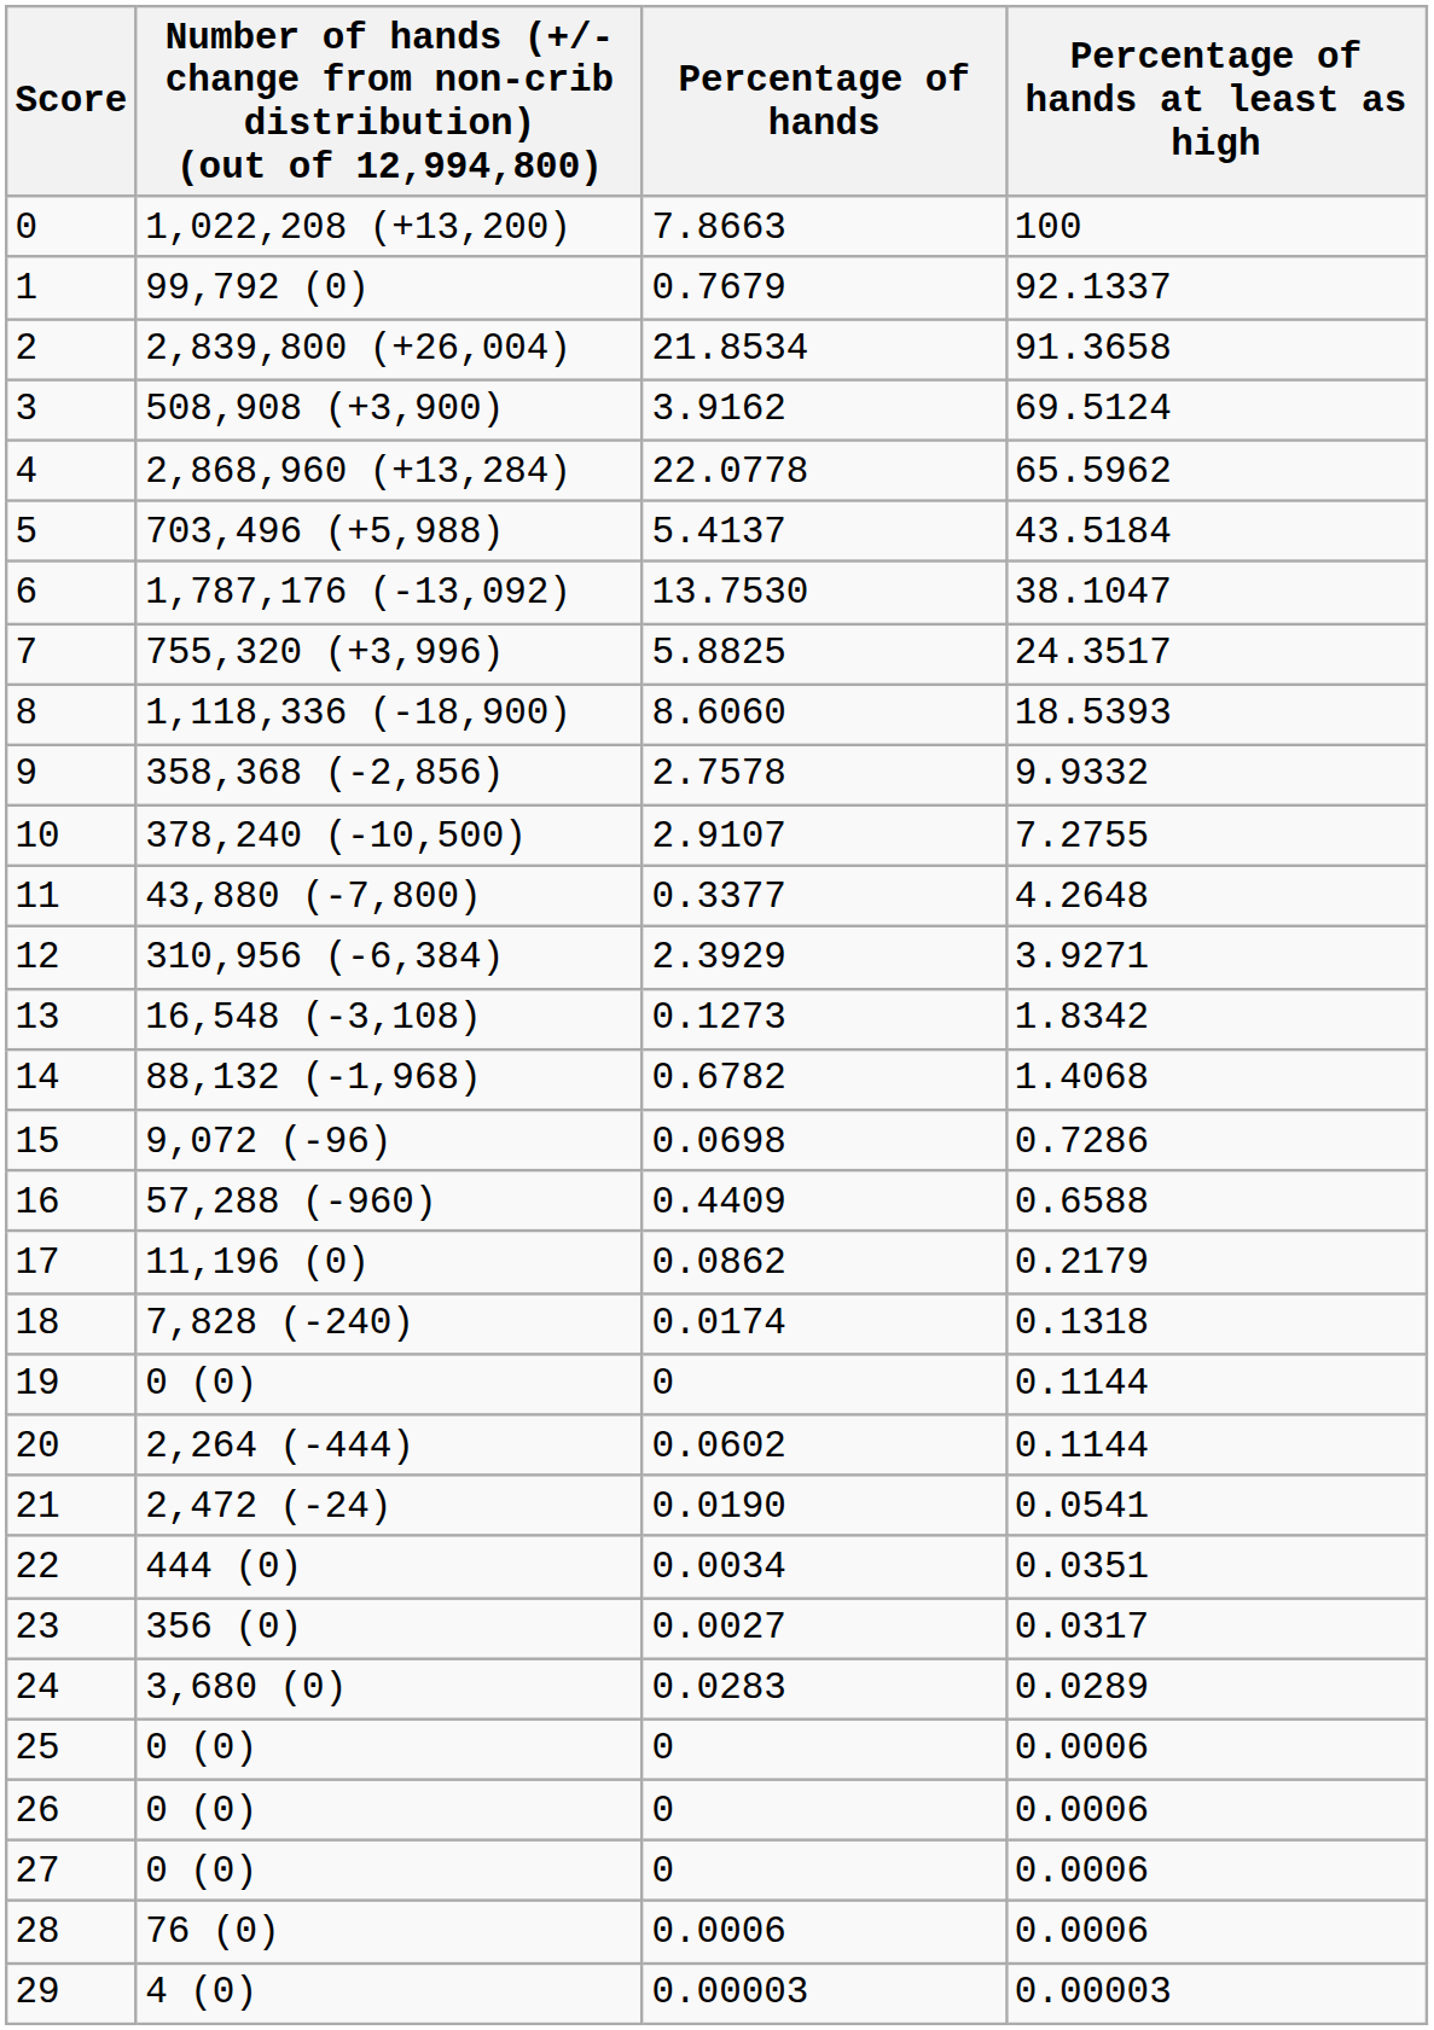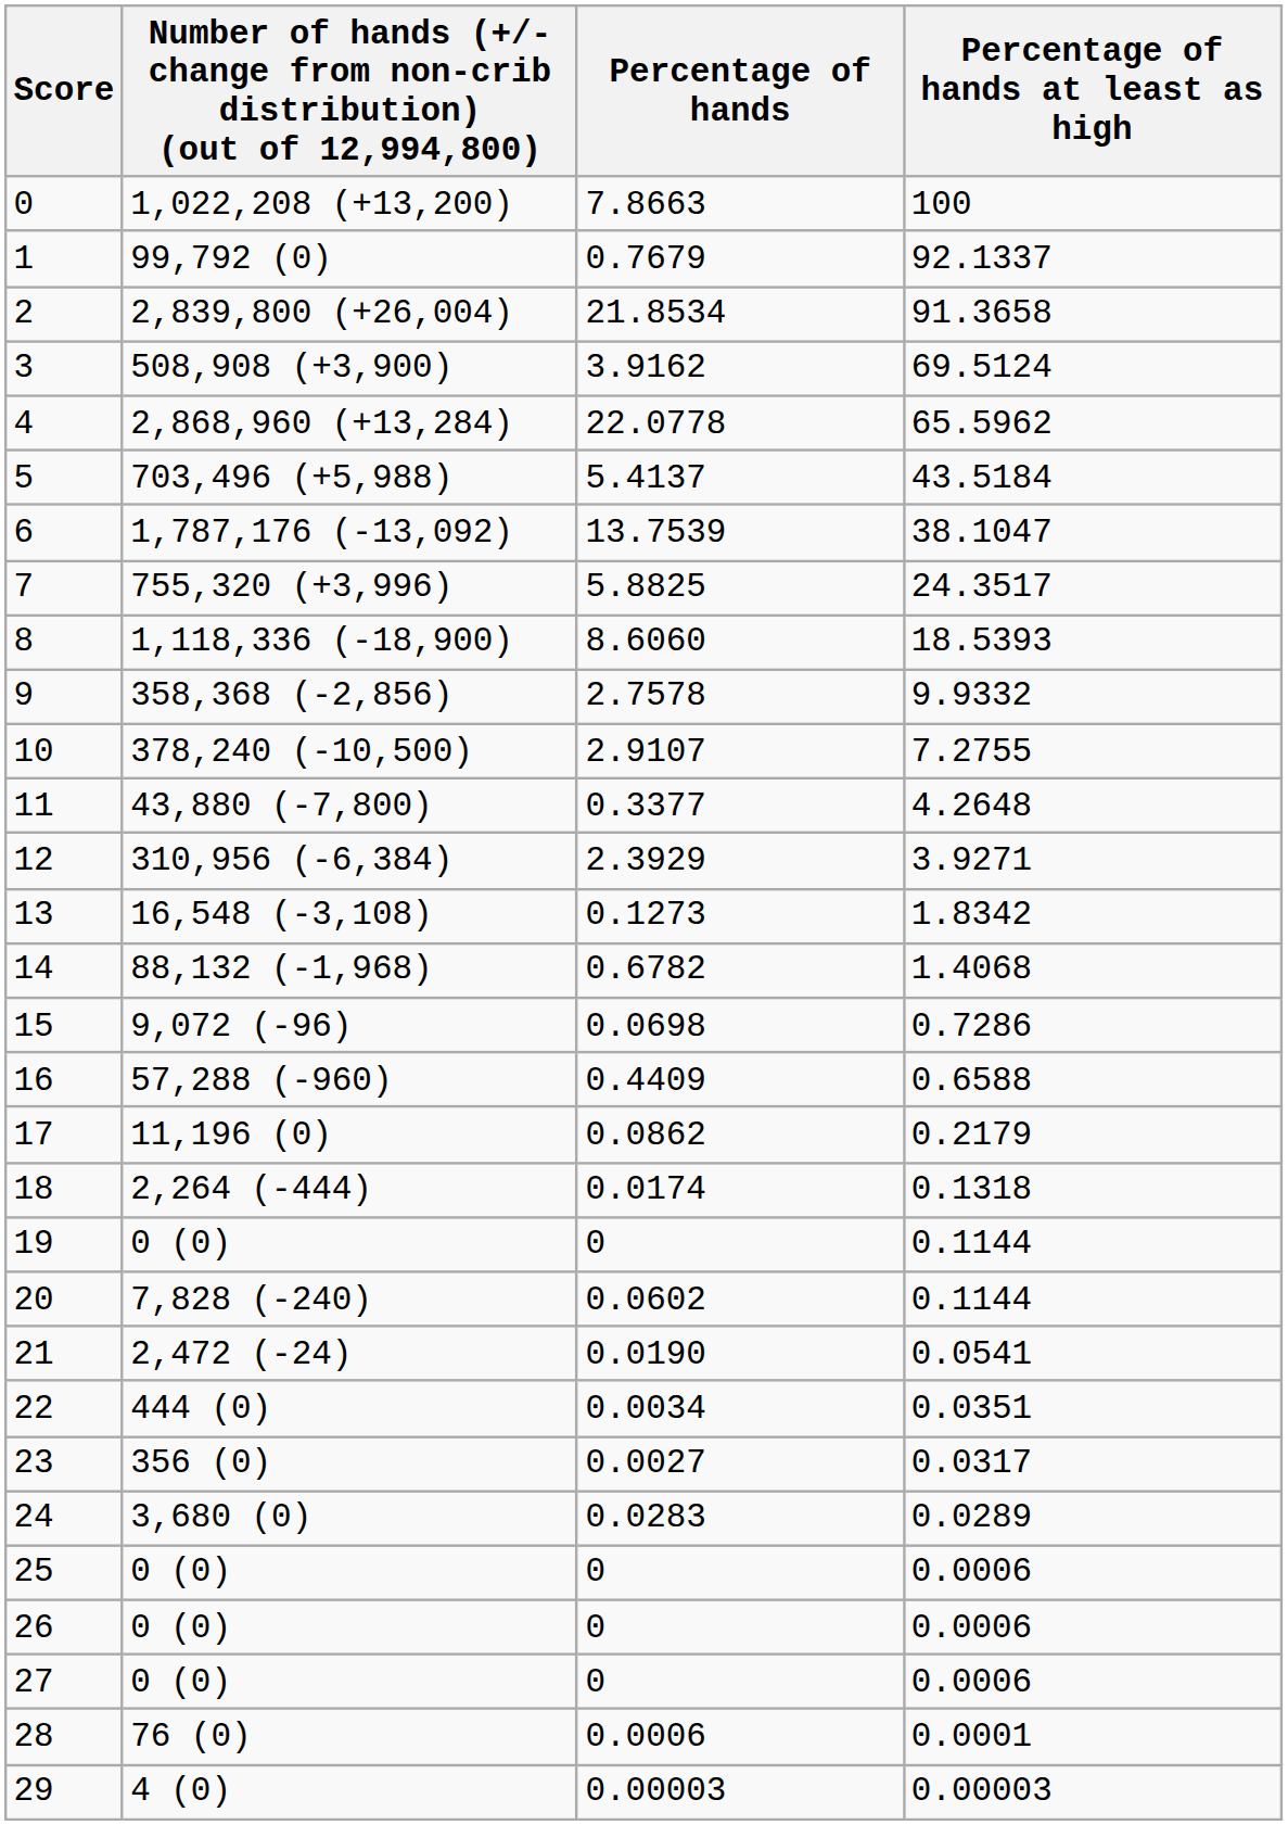6 | Percentage of hands: 13.7530 -> 13.7539
18 | column 2: 7,828 (-240) -> 2,264 (-444)
20 | column 2: 2,264 (-444) -> 7,828 (-240)
28 | Percentage of hands at least as high: 0.0006 -> 0.0001
